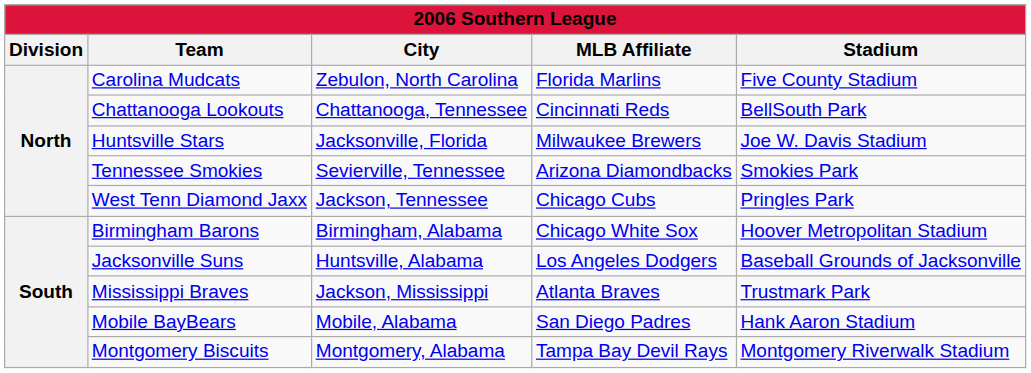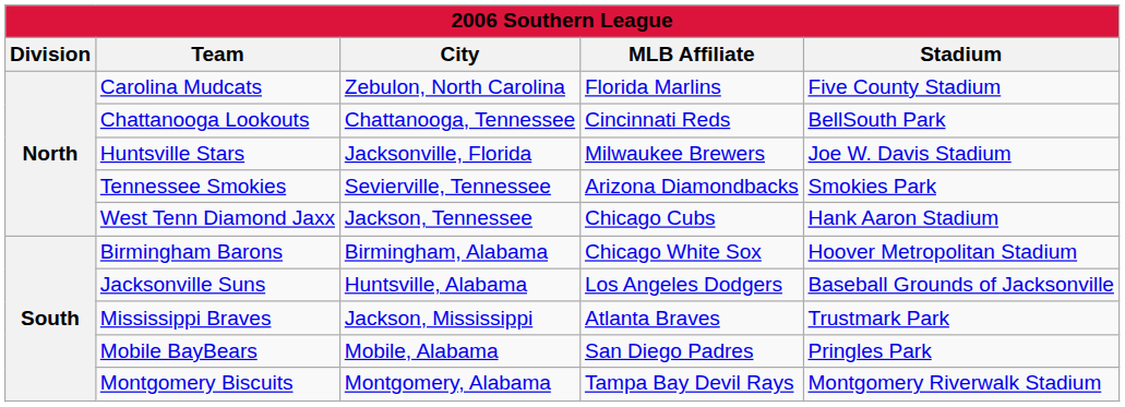West Tenn Diamond Jaxx | Stadium: Pringles Park -> Hank Aaron Stadium
Mobile BayBears | Stadium: Hank Aaron Stadium -> Pringles Park
